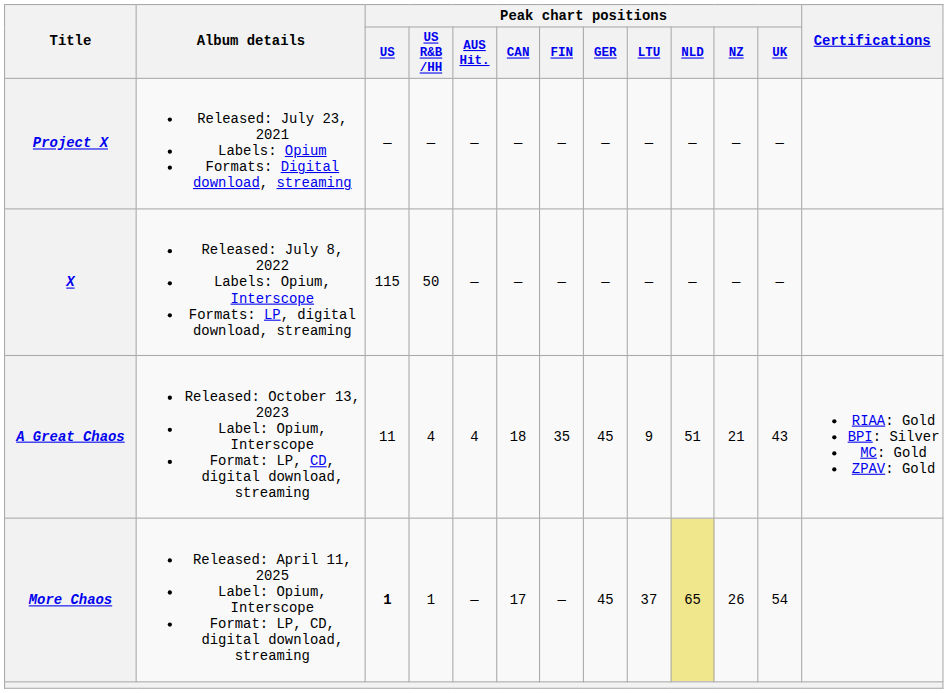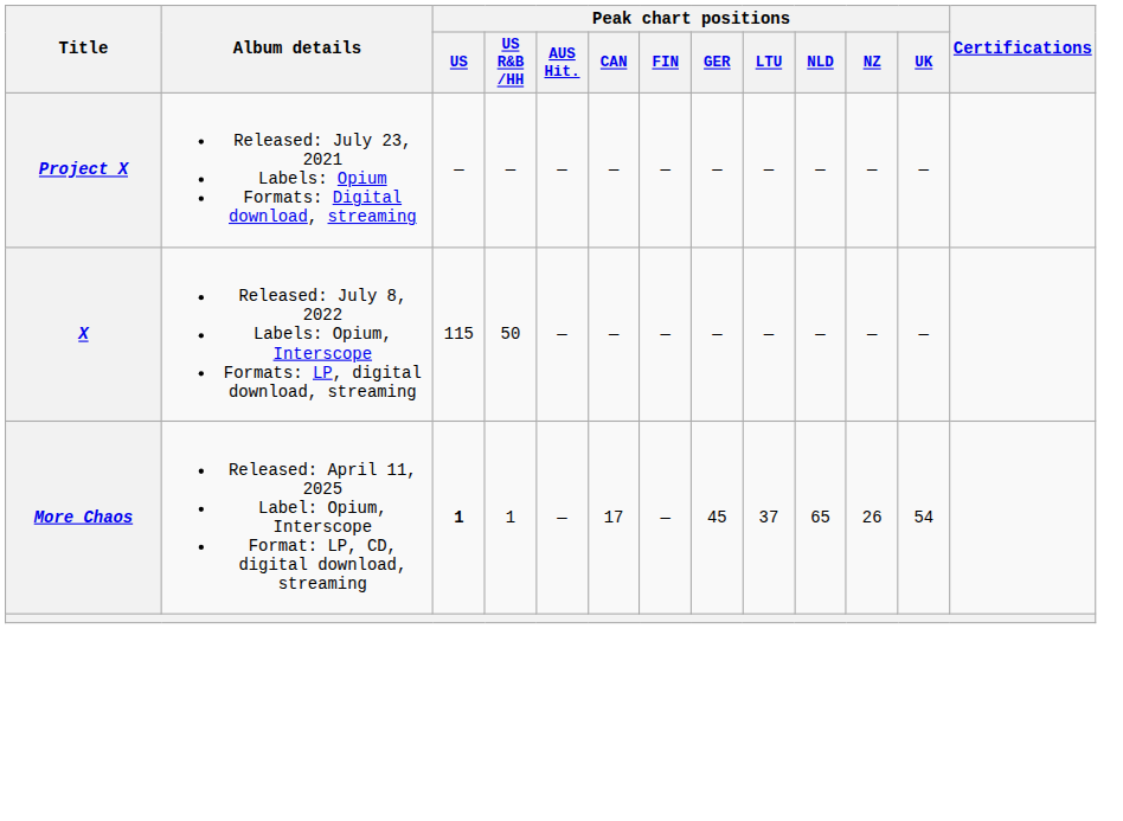- row: A Great Chaos | Released: October 13, 2023 Label: Opium, Interscope Format: LP, CD, digital download, streaming | 11 | 4 | 4 | 18 | 35 | 45 | 9 | 51 | 21 | 43 | RIAA: Gold BPI: Silver MC: Gold ZPAV: Gold
More Chaos | Peak chart positions / NLD: khaki background -> no background
